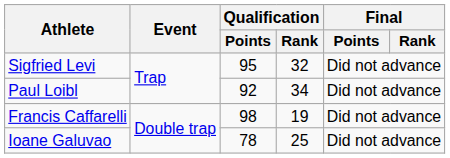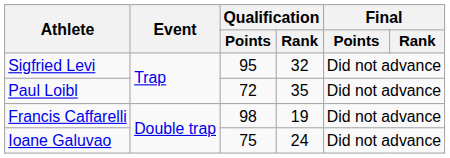Paul Loibl | Qualification / Points: 92 -> 72
Paul Loibl | Qualification / Rank: 34 -> 35
Ioane Galuvao | Qualification / Points: 78 -> 75
Ioane Galuvao | Qualification / Rank: 25 -> 24
